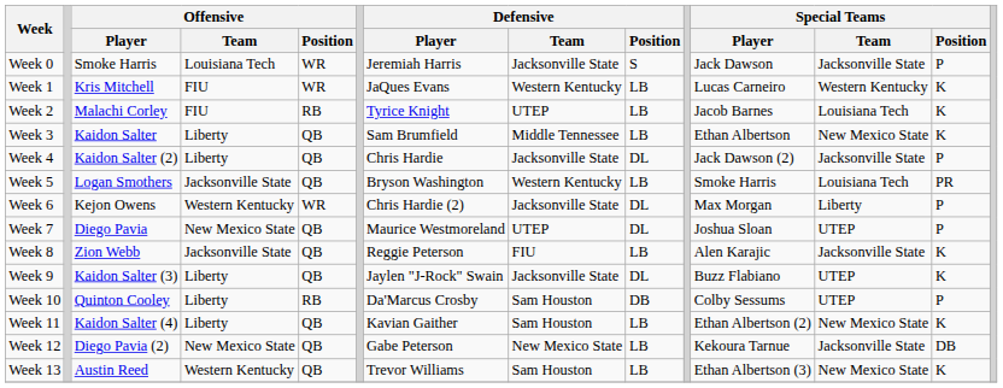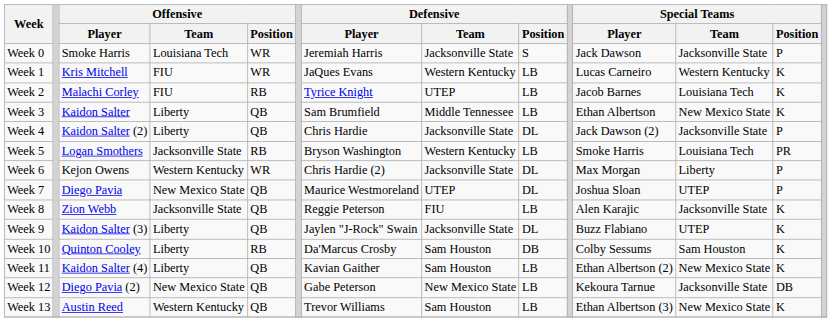Week 5 | Offensive / Position: QB -> RB
Week 10 | Special Teams / Team: UTEP -> Sam Houston
Week 10 | Special Teams / Position: P -> K
